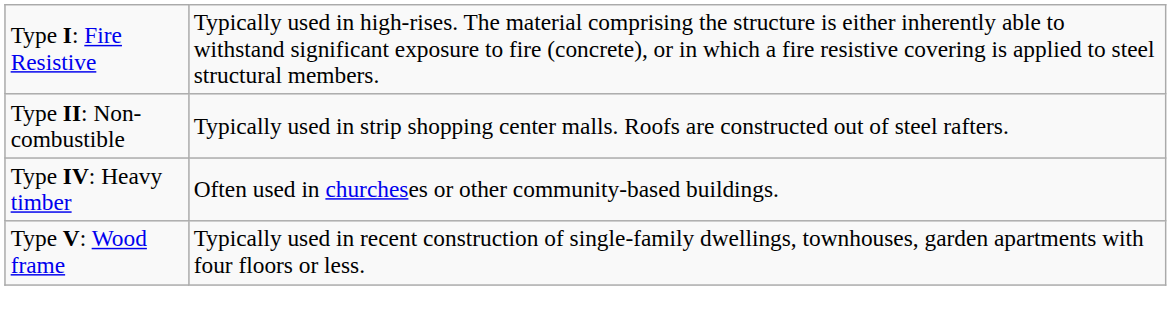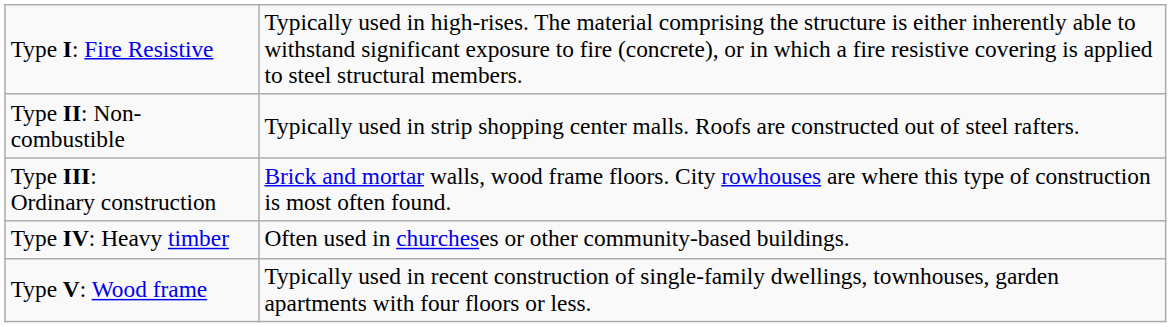+ row: Type III: Ordinary construction | Brick and mortar walls, wood frame floors. City rowhouses are where this type of construction is most often found.
